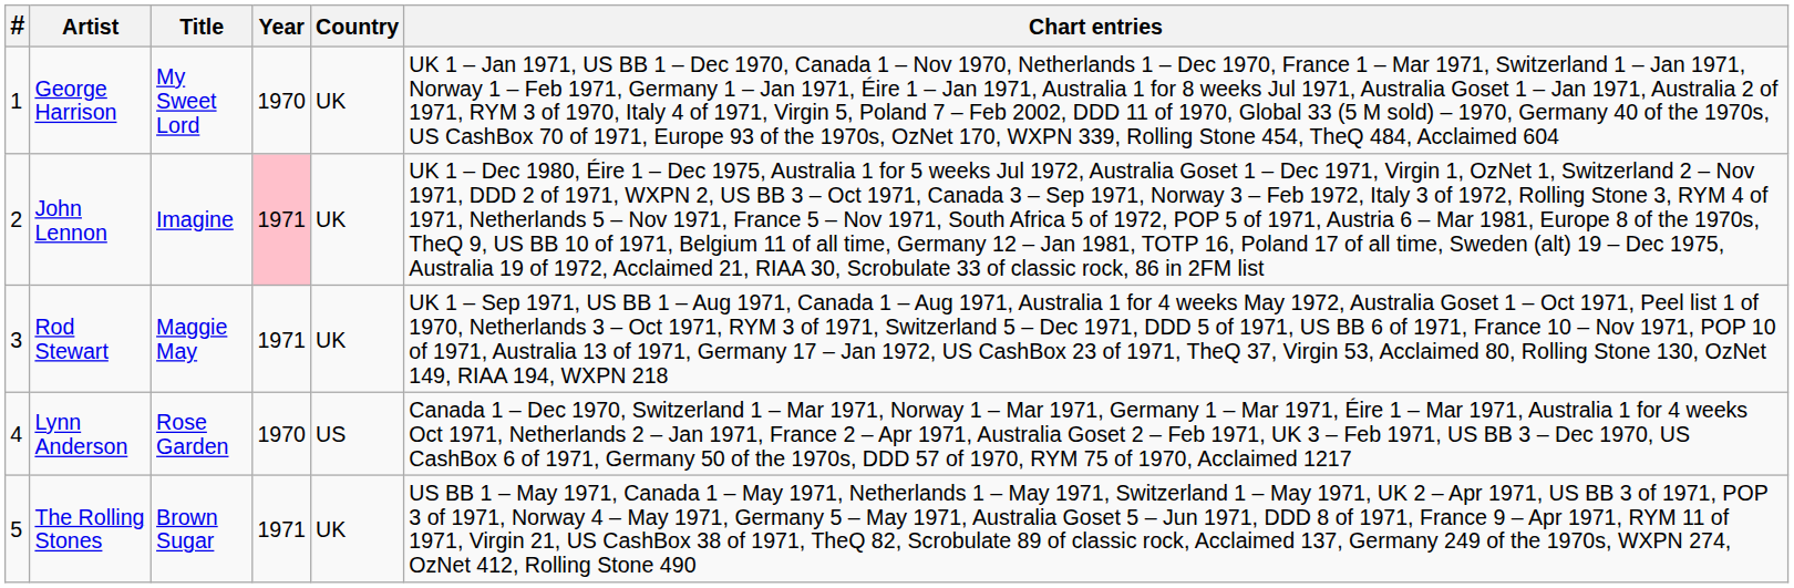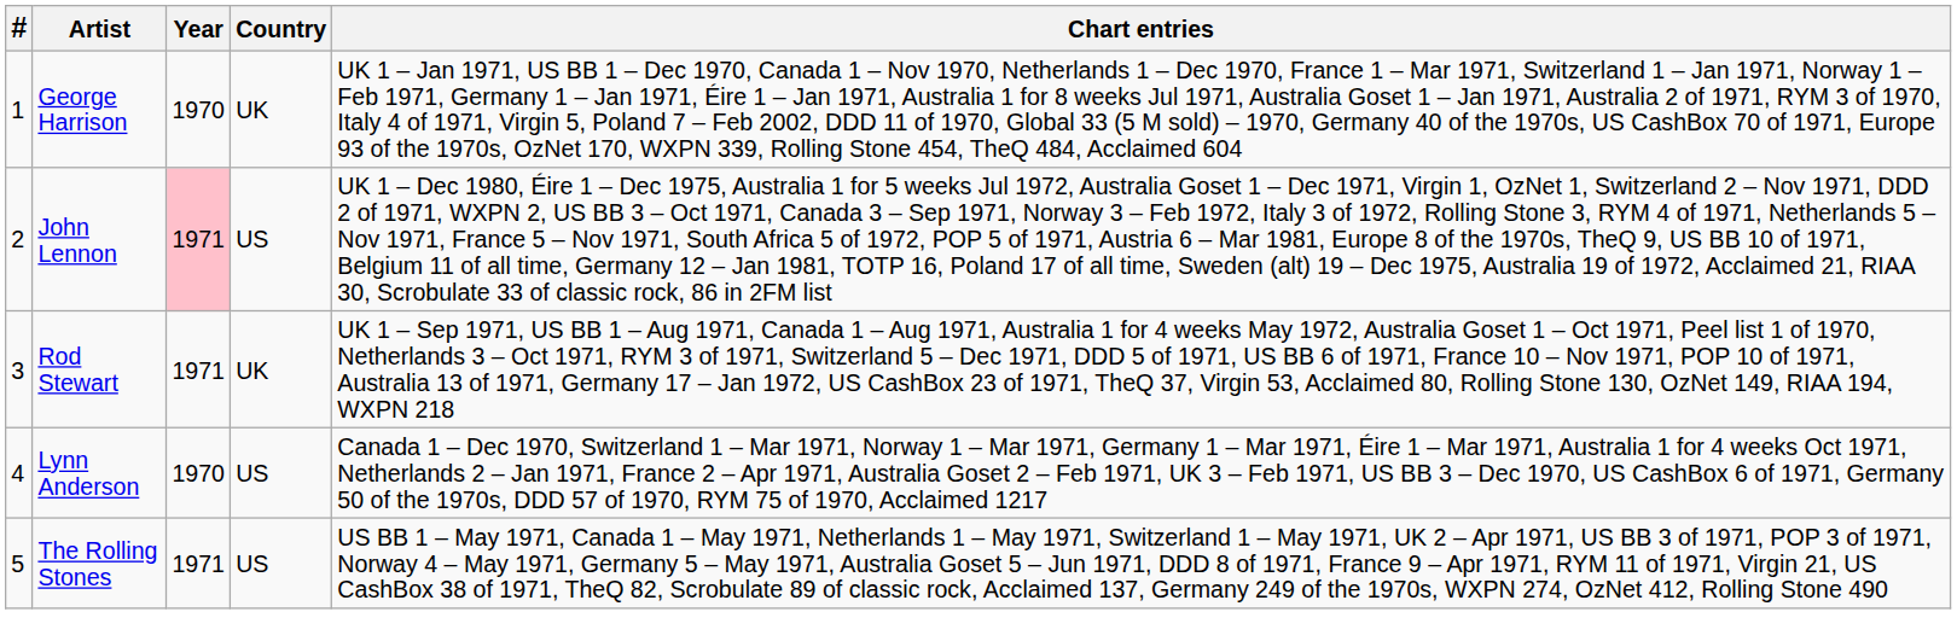- column: Title | My Sweet Lord | Imagine | Maggie May | Rose Garden | Brown Sugar
John Lennon | Country: UK -> US
The Rolling Stones | Country: UK -> US
